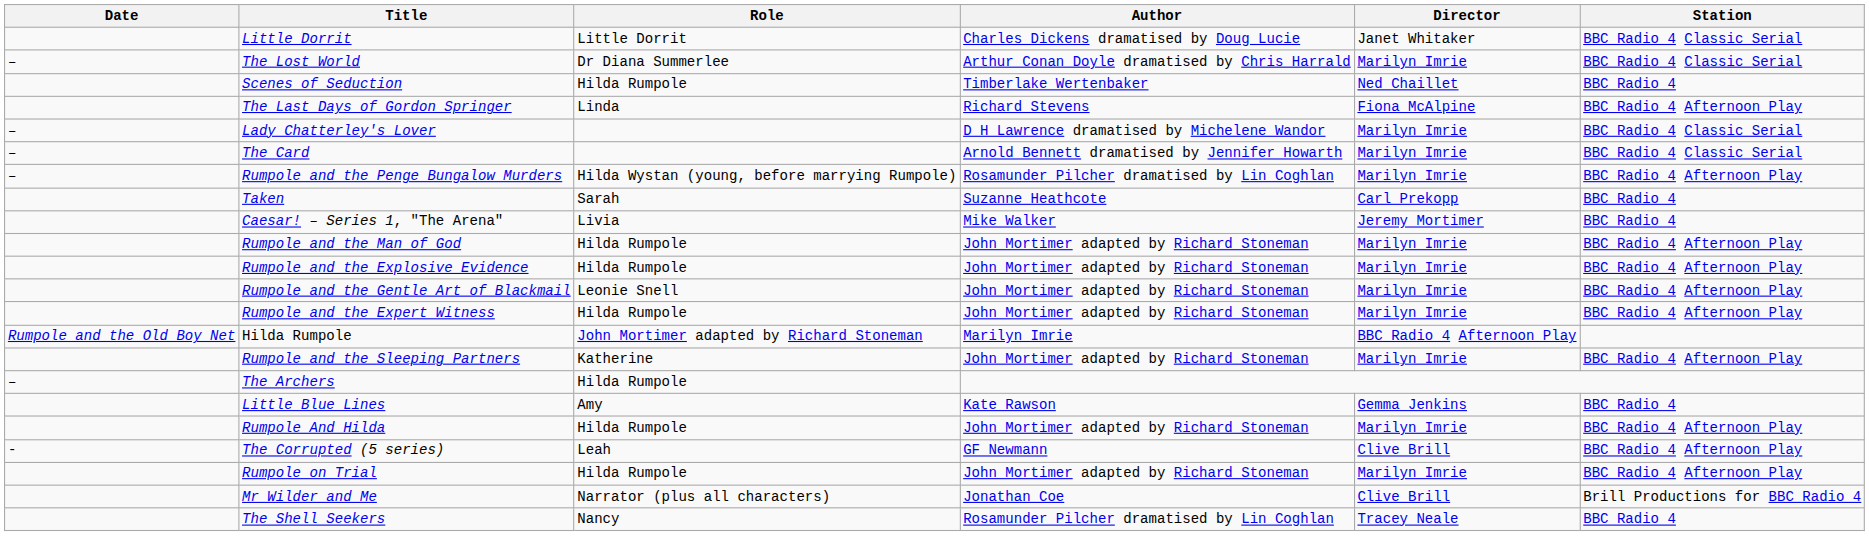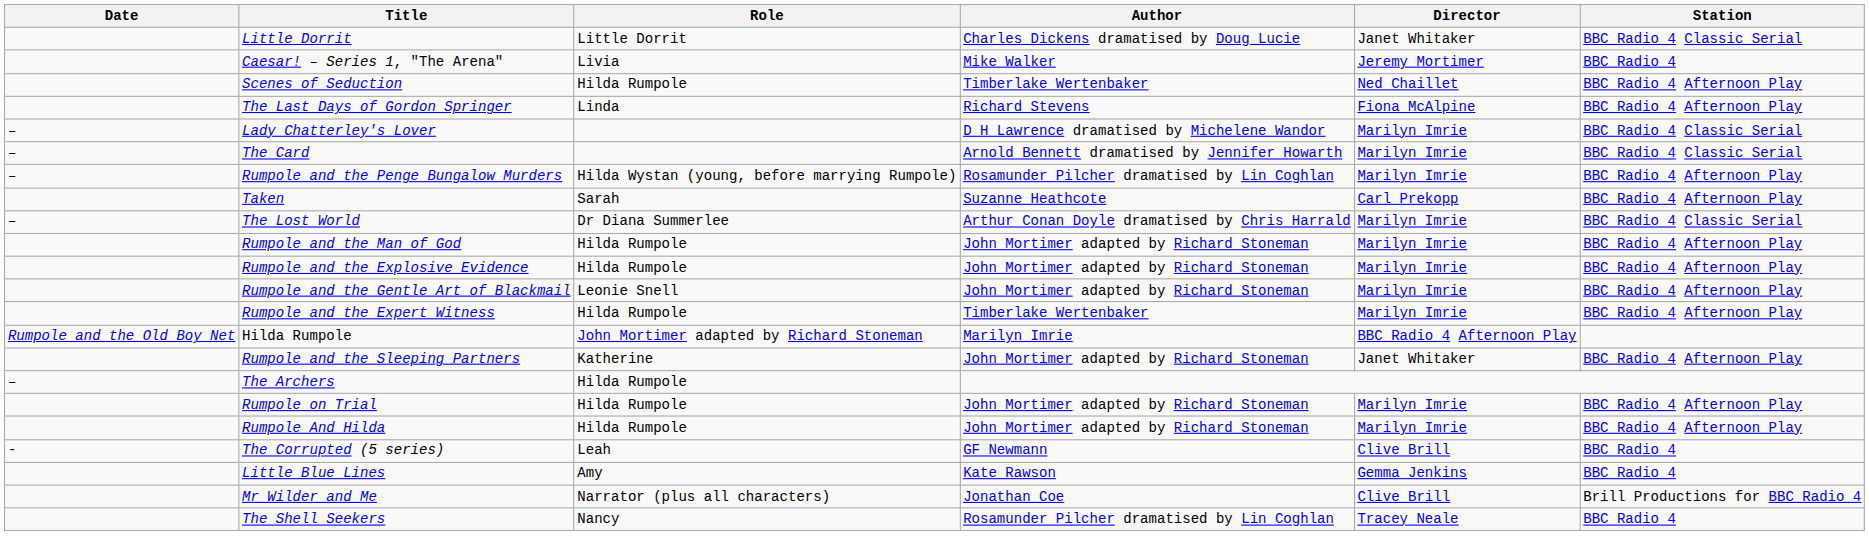rows swapped: Caesar! – Series 1, "The Arena" <-> The Lost World
Scenes of Seduction | Station: BBC Radio 4 -> BBC Radio 4 Afternoon Play
Taken | Station: BBC Radio 4 -> BBC Radio 4 Afternoon Play
Rumpole and the Expert Witness | Author: John Mortimer adapted by Richard Stoneman -> Timberlake Wertenbaker
Rumpole and the Sleeping Partners | Director: Marilyn Imrie -> Janet Whitaker
rows swapped: Rumpole on Trial <-> Little Blue Lines
The Corrupted (5 series) | Station: BBC Radio 4 Afternoon Play -> BBC Radio 4
